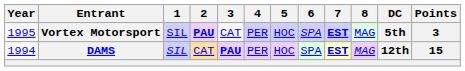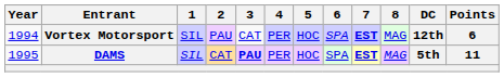Vortex Motorsport | Year: 1995 -> 1994
Vortex Motorsport | 2: bold -> normal
Vortex Motorsport | DC: 5th -> 12th
Vortex Motorsport | Points: 3 -> 6
DAMS | Year: 1994 -> 1995
DAMS | DC: 12th -> 5th
DAMS | Points: 15 -> 11
